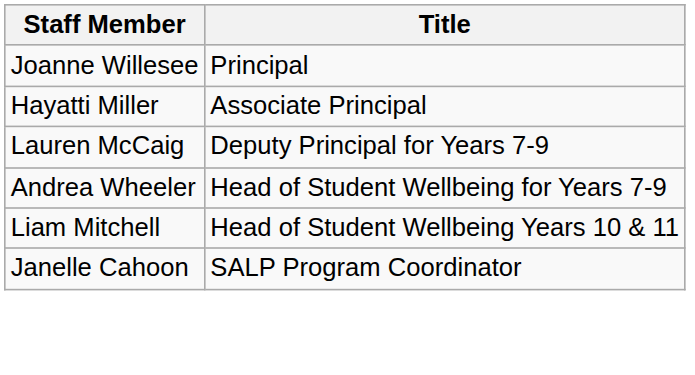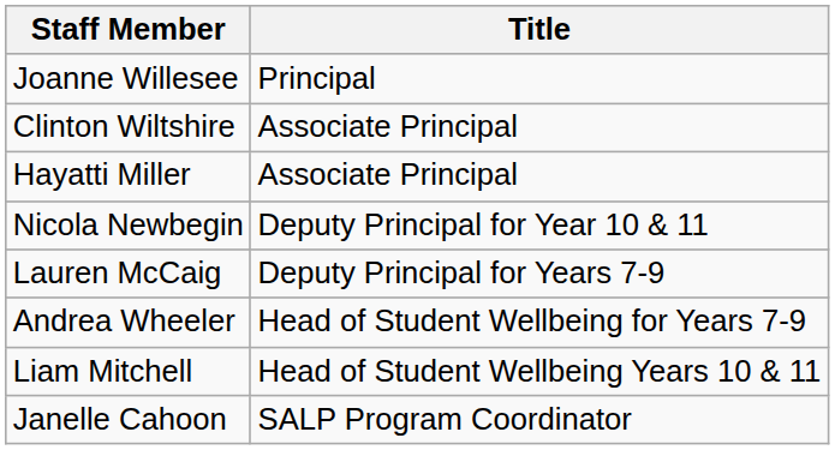+ row: Clinton Wiltshire | Associate Principal
+ row: Nicola Newbegin | Deputy Principal for Year 10 & 11
